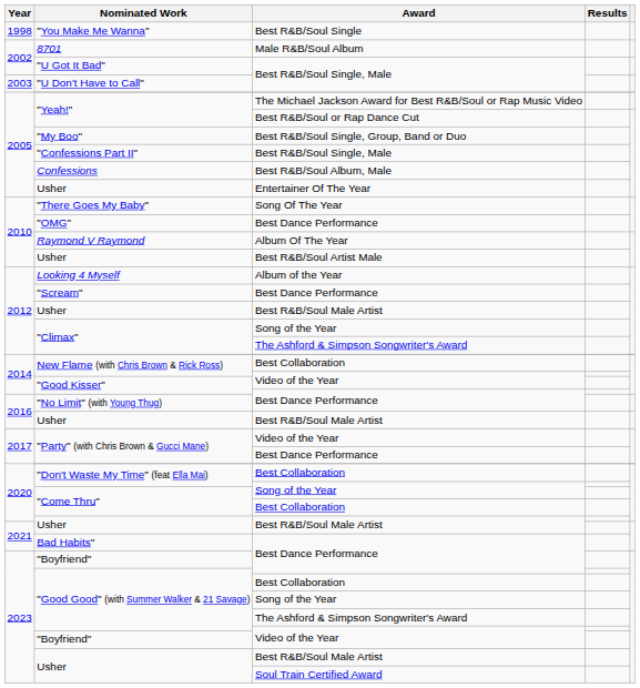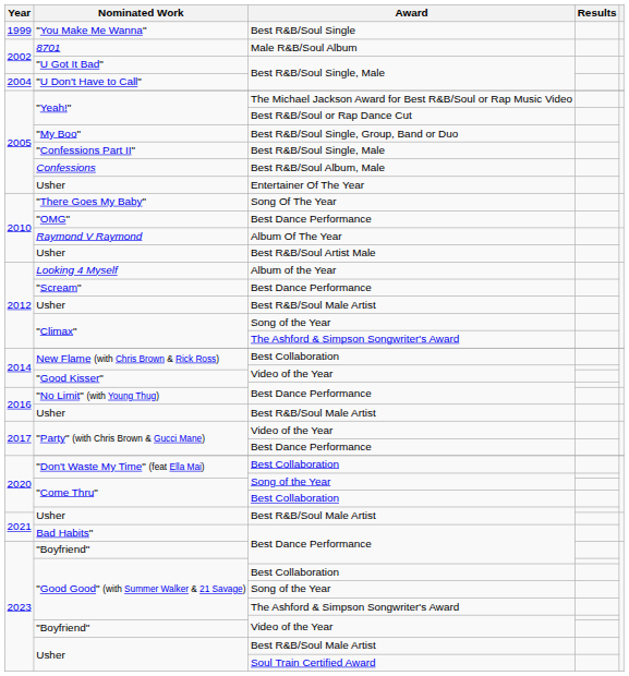"You Make Me Wanna" | Year: 1998 -> 1999
"U Don't Have to Call" | Year: 2003 -> 2004
